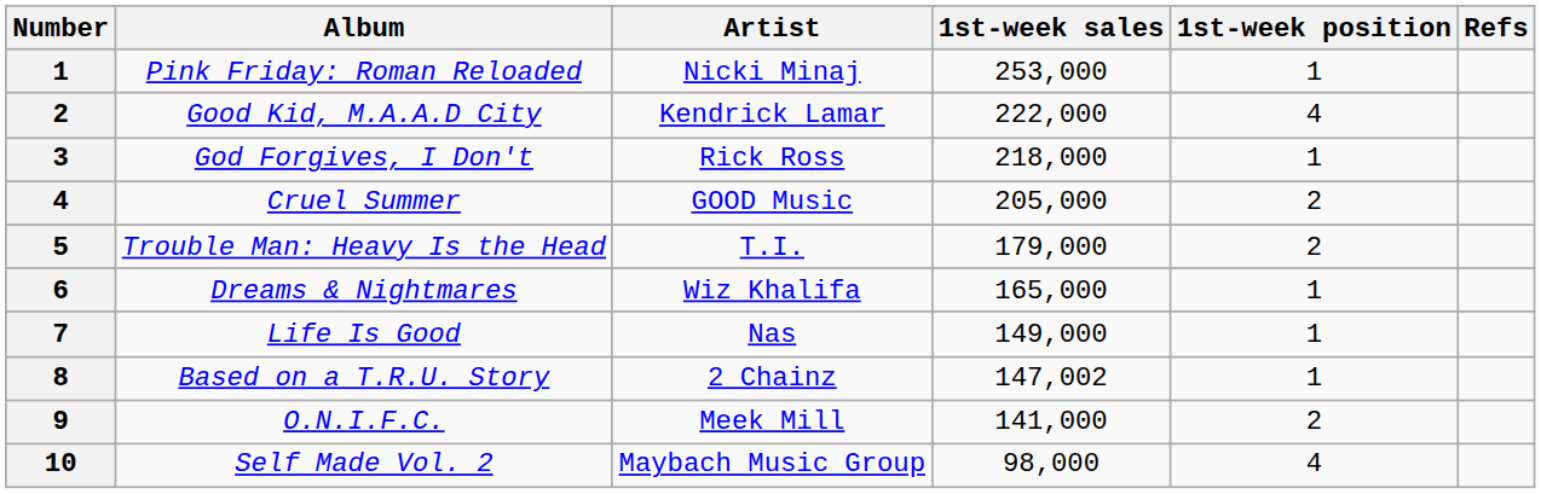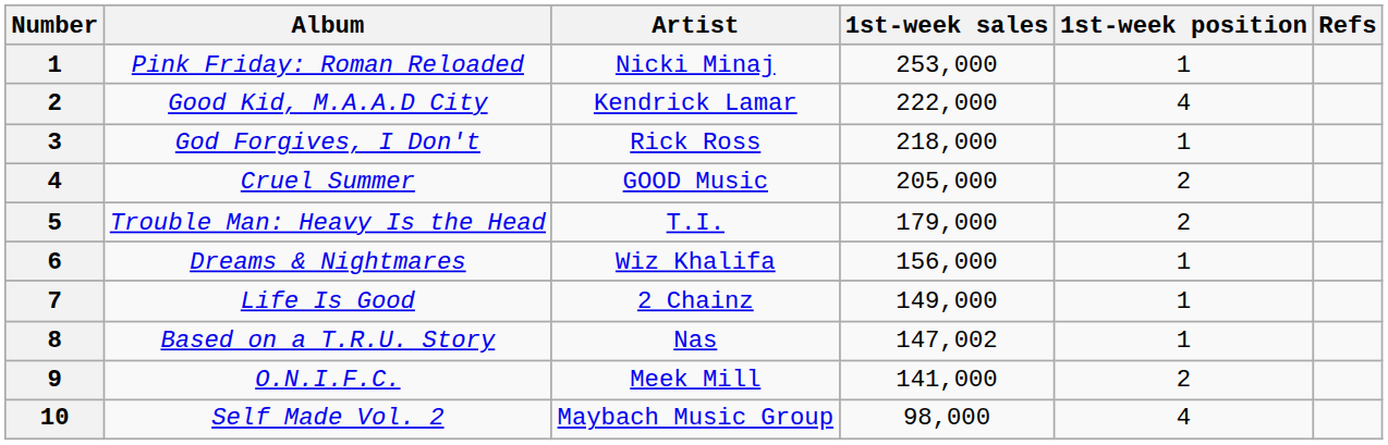Dreams & Nightmares | 1st-week sales: 165,000 -> 156,000
Life Is Good | Artist: Nas -> 2 Chainz
Based on a T.R.U. Story | Artist: 2 Chainz -> Nas
